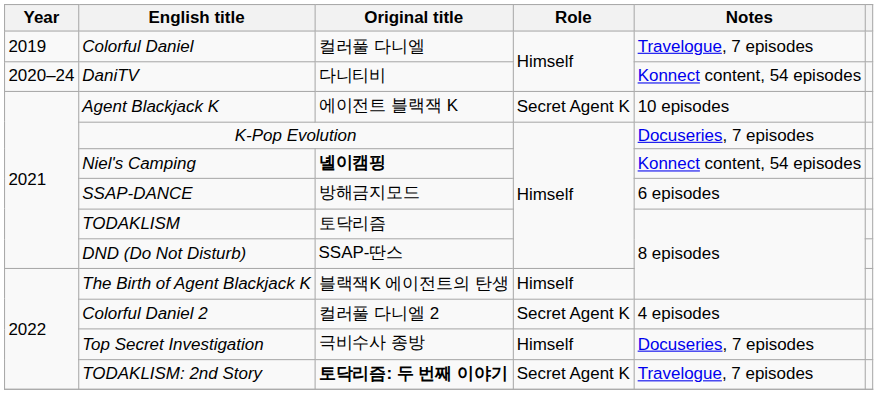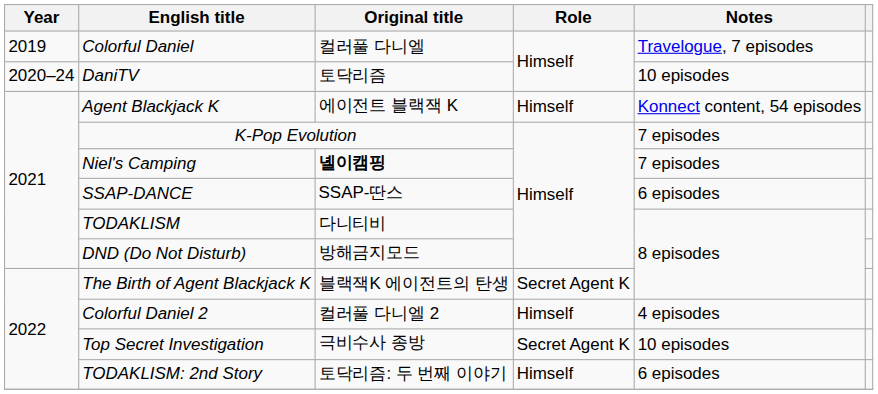DaniTV | Original title: 다니티비 -> 토닥리즘
DaniTV | Notes: Konnect content, 54 episodes -> 10 episodes
Agent Blackjack K | Role: Secret Agent K -> Himself
Agent Blackjack K | Notes: 10 episodes -> Konnect content, 54 episodes
K-Pop Evolution | Notes: Docuseries, 7 episodes -> 7 episodes
Niel's Camping | Notes: Konnect content, 54 episodes -> 7 episodes
SSAP-DANCE | Original title: 방해금지모드 -> SSAP-딴스
TODAKLISM | Original title: 토닥리즘 -> 다니티비
DND (Do Not Disturb) | Original title: SSAP-딴스 -> 방해금지모드
The Birth of Agent Blackjack K | Role: Himself -> Secret Agent K
Colorful Daniel 2 | Role: Secret Agent K -> Himself
Top Secret Investigation | Role: Himself -> Secret Agent K
Top Secret Investigation | Notes: Docuseries, 7 episodes -> 10 episodes
TODAKLISM: 2nd Story | Original title: bold -> normal
TODAKLISM: 2nd Story | Role: Secret Agent K -> Himself
TODAKLISM: 2nd Story | Notes: Travelogue, 7 episodes -> 6 episodes
